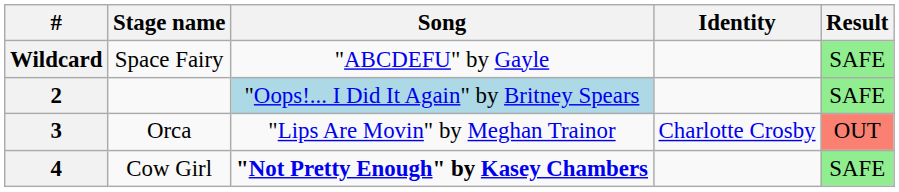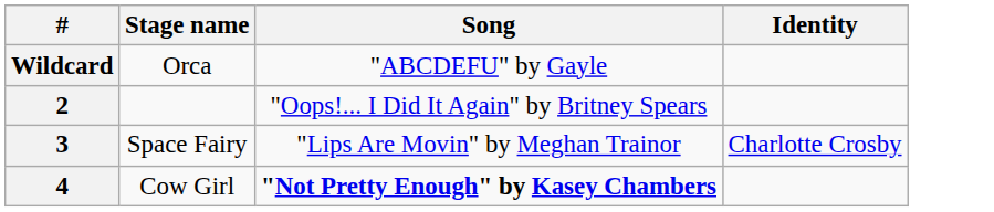- column: Result | SAFE | SAFE | OUT | SAFE
Wildcard | Stage name: Space Fairy -> Orca
2 | Song: lightblue background -> no background
3 | Stage name: Orca -> Space Fairy
